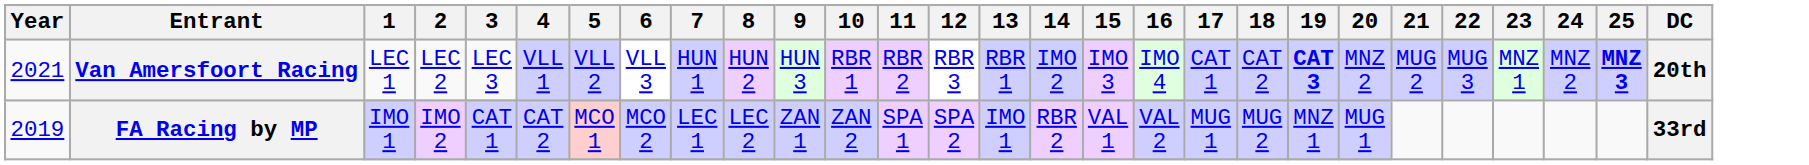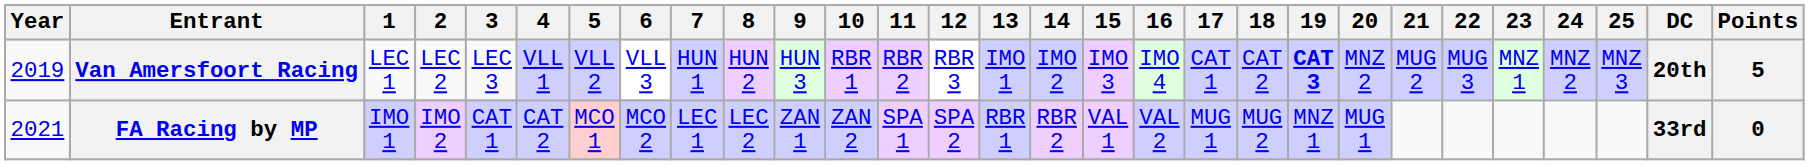+ column: Points | 5 | 0
Van Amersfoort Racing | Year: 2021 -> 2019
Van Amersfoort Racing | 13: RBR 1 -> IMO 1
Van Amersfoort Racing | 25: bold -> normal
FA Racing by MP | Year: 2019 -> 2021
FA Racing by MP | 13: IMO 1 -> RBR 1
